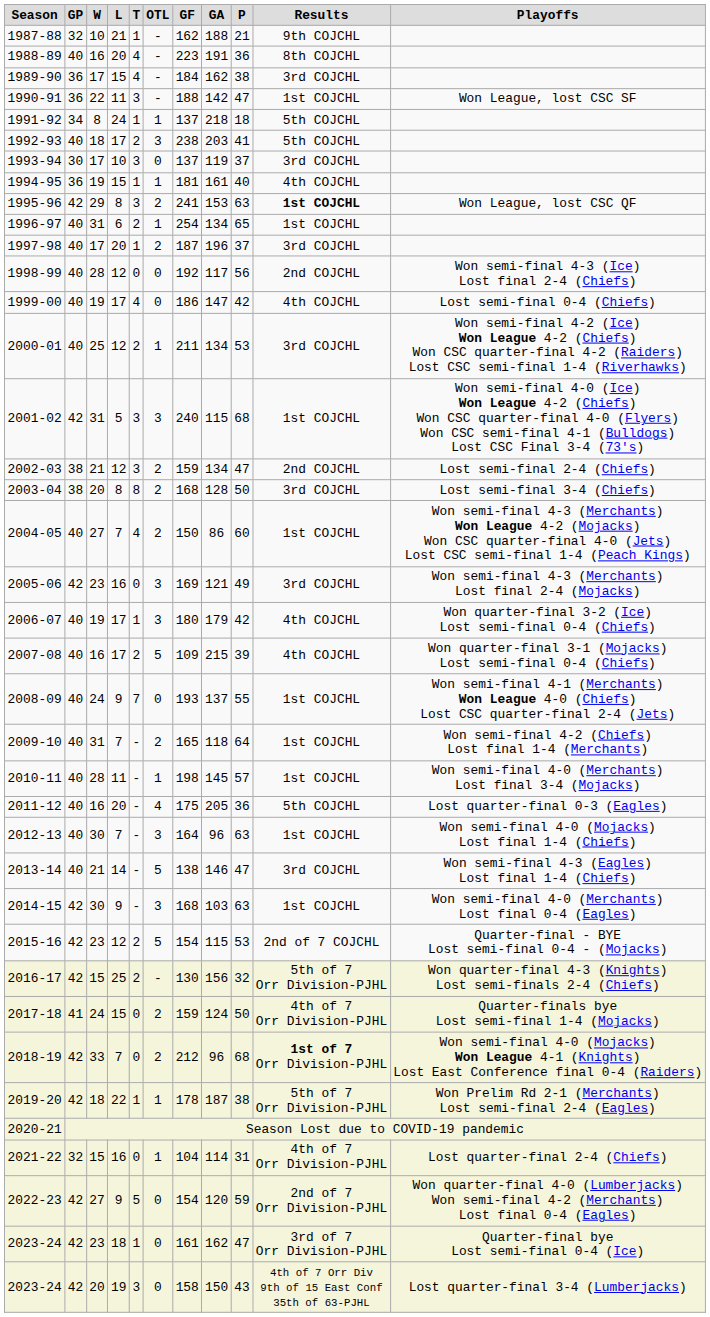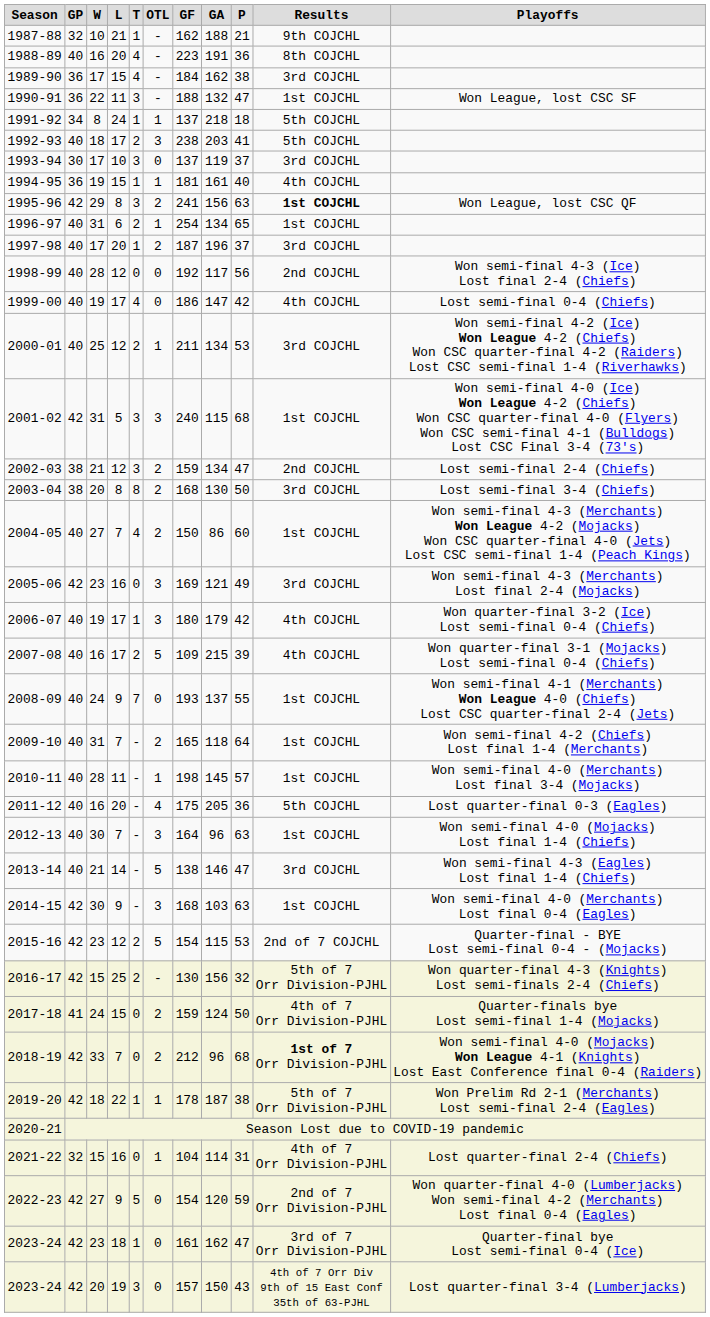1990-91 | GA: 142 -> 132
1995-96 | GA: 153 -> 156
2003-04 | GA: 128 -> 130
2023-24 / 20 | GF: 158 -> 157
